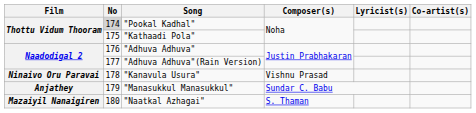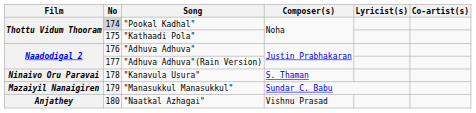"Kanavula Usura" | Composer(s): Vishnu Prasad -> S. Thaman
"Manasukkul Manasukkul" | Film: Anjathey -> Mazaiyil Nanaigiren
"Naatkal Azhagai" | Film: Mazaiyil Nanaigiren -> Anjathey
"Naatkal Azhagai" | Composer(s): S. Thaman -> Vishnu Prasad
